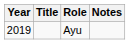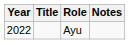Ayu | Year: 2019 -> 2022
